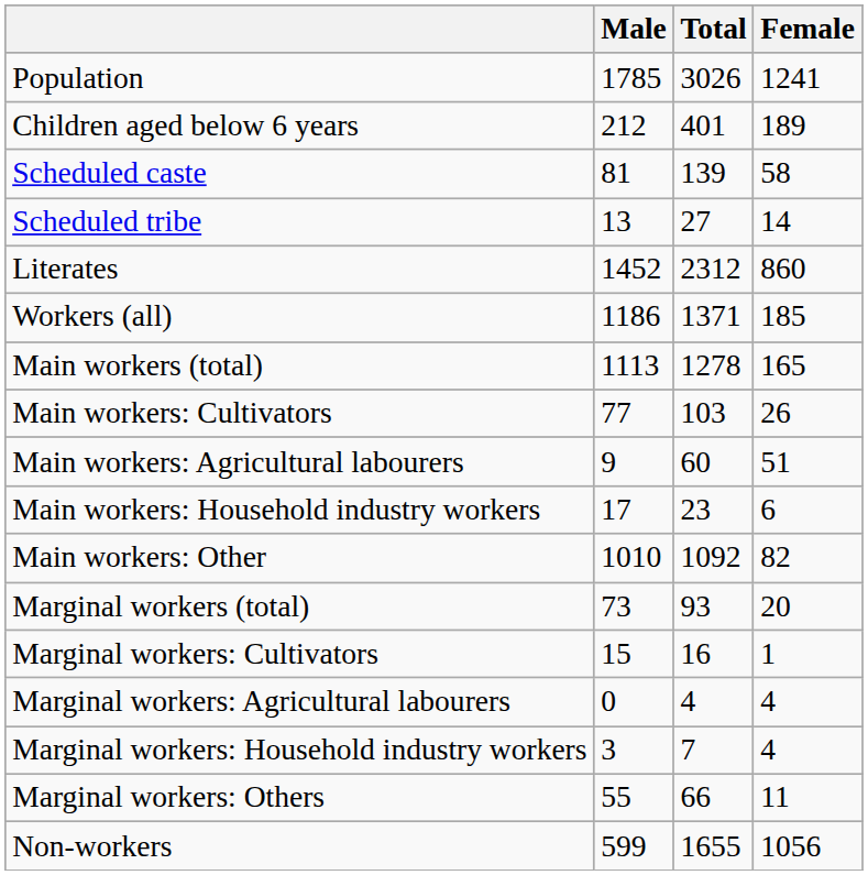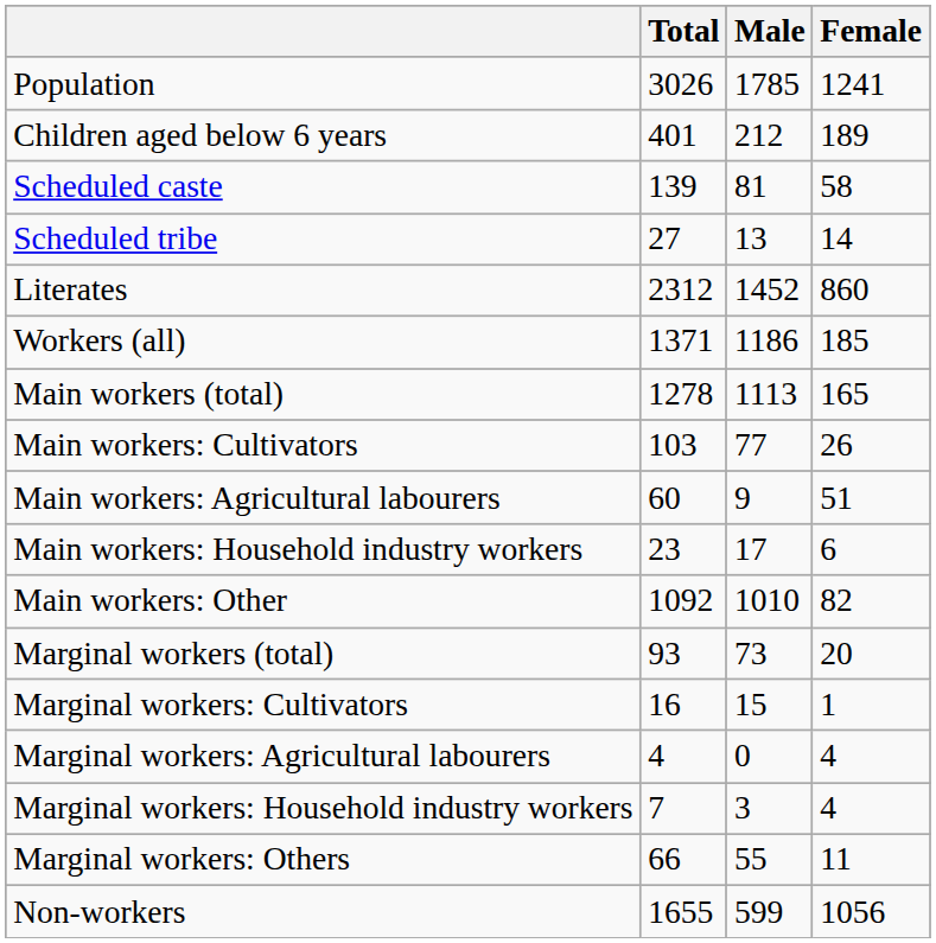columns swapped: Total <-> Male
